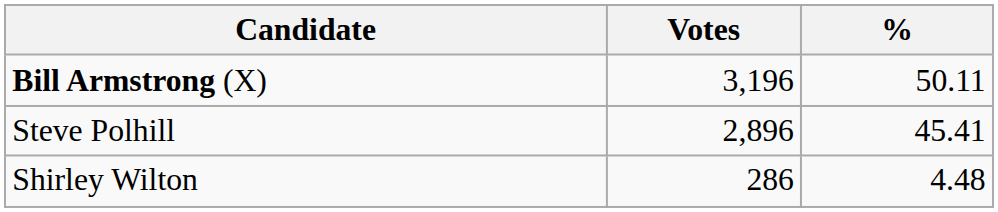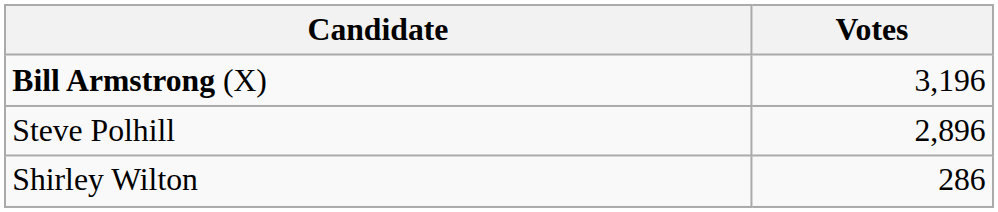- column: % | 50.11 | 45.41 | 4.48
